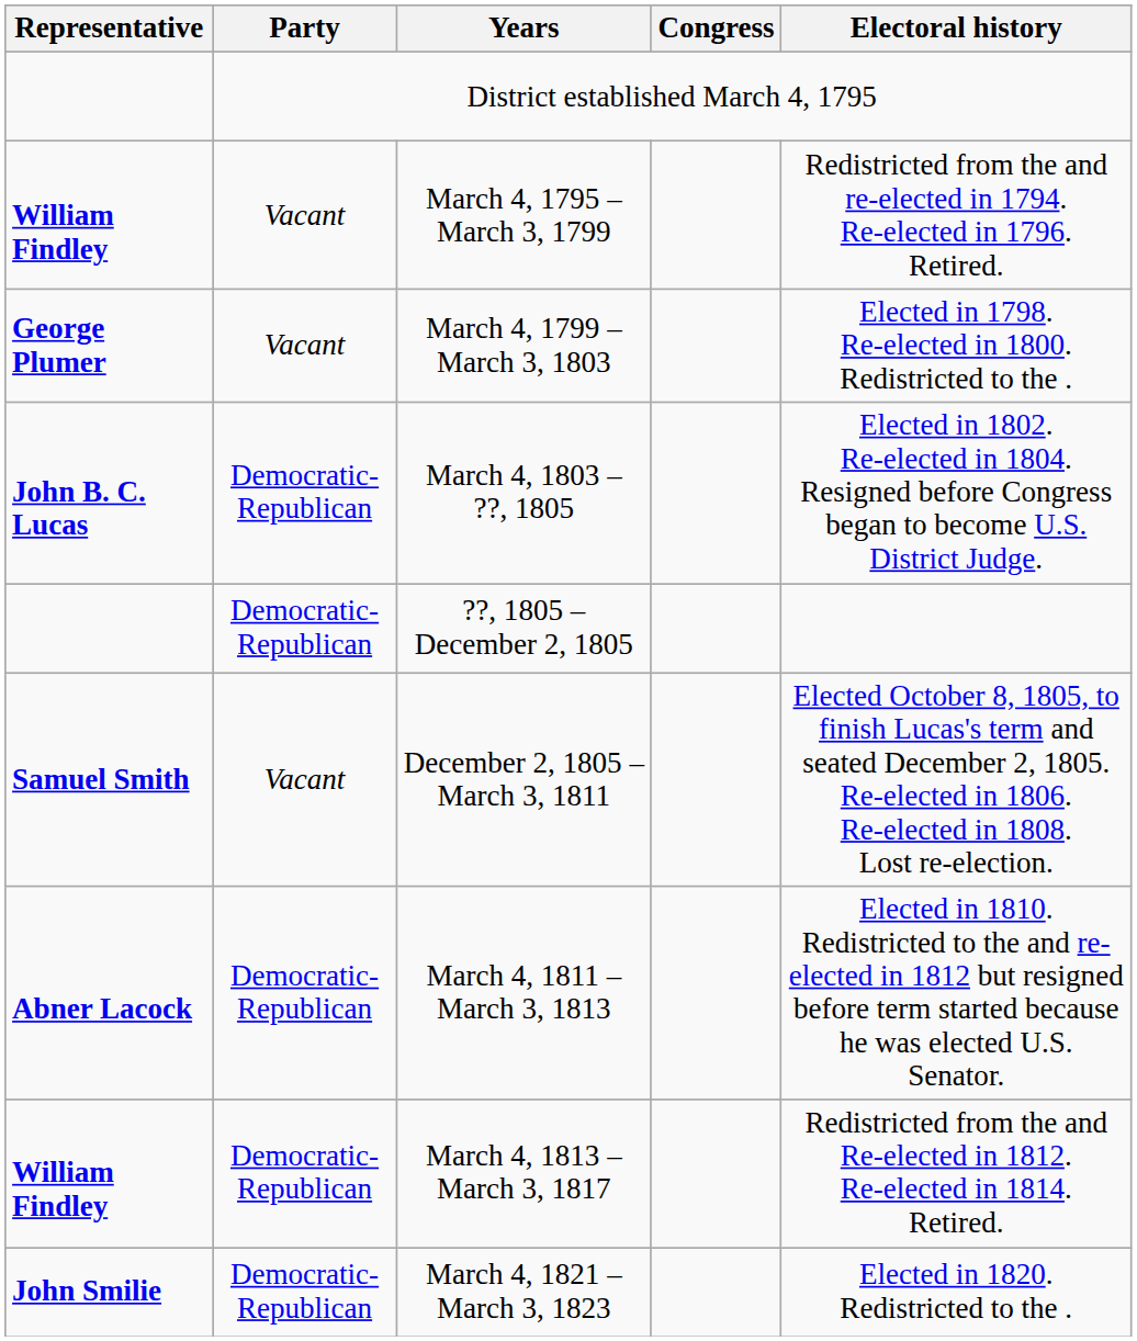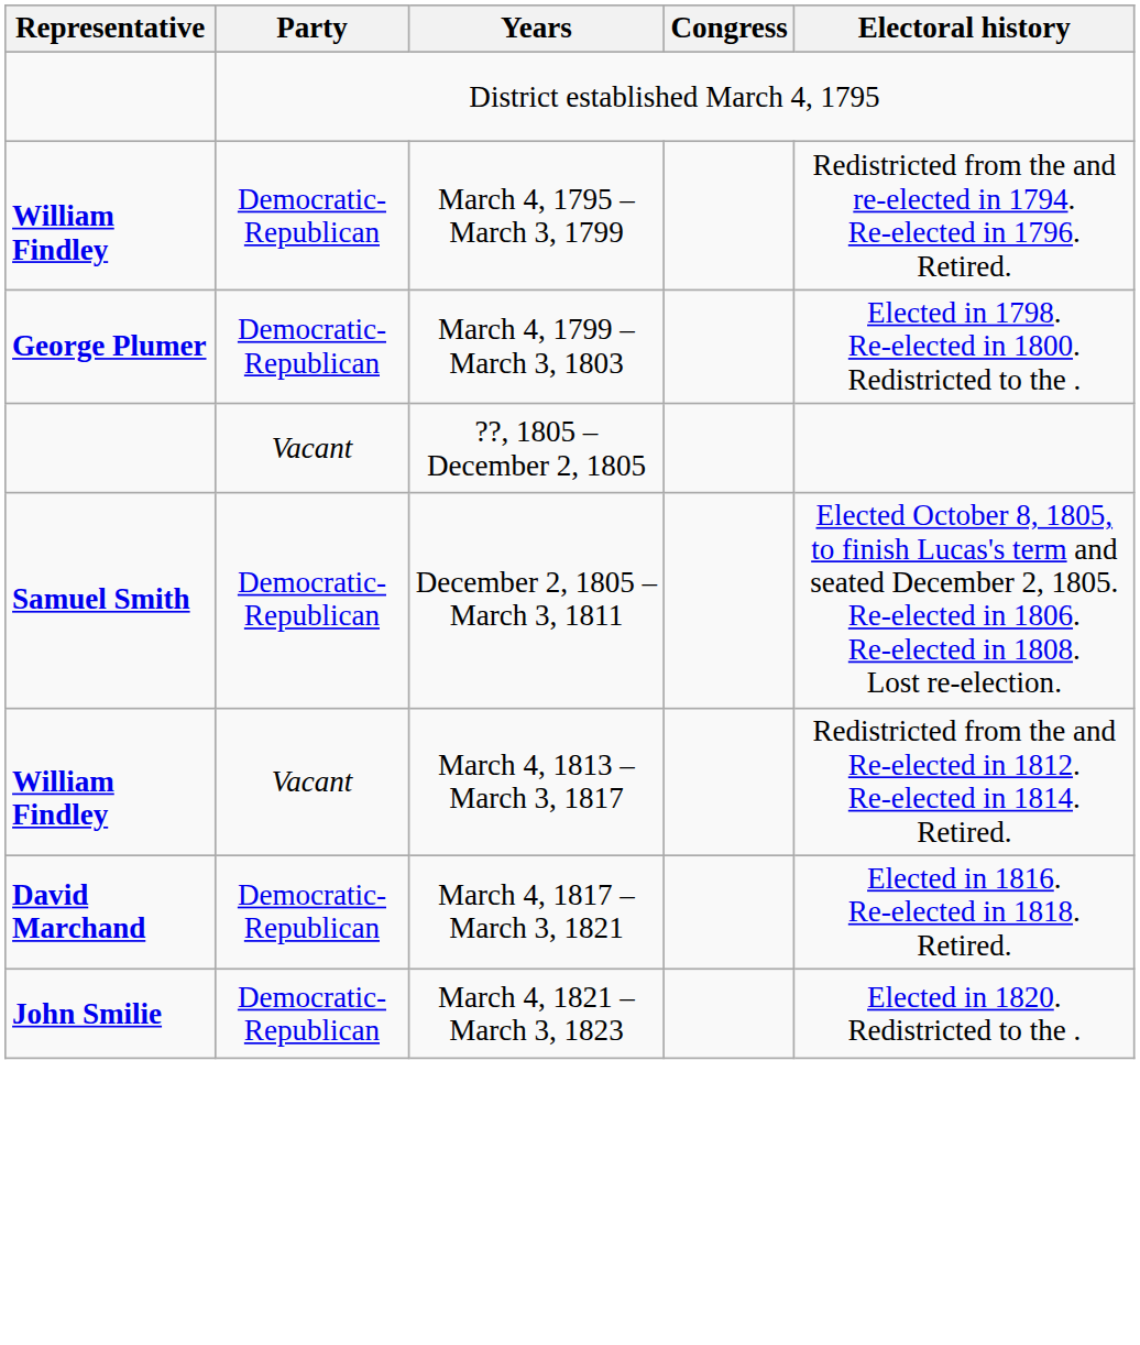March 4, 1795 – March 3, 1799 | Party: Vacant -> Democratic-Republican
March 4, 1799 – March 3, 1803 | Party: Vacant -> Democratic-Republican
- row: John B. C. Lucas | Democratic-Republican | March 4, 1803 – ??, 1805 | Elected in 1802. Re-elected in 1804. Resigned before Congress began to become U.S. District Judge.
??, 1805 – December 2, 1805 | Party: Democratic-Republican -> Vacant
December 2, 1805 – March 3, 1811 | Party: Vacant -> Democratic-Republican
- row: Abner Lacock | Democratic-Republican | March 4, 1811 – March 3, 1813 | Elected in 1810. Redistricted to the and re-elected in 1812 but resigned before term started because he was elected U.S. Senator.
March 4, 1813 – March 3, 1817 | Party: Democratic-Republican -> Vacant
+ row: David Marchand | Democratic-Republican | March 4, 1817 – March 3, 1821 | Elected in 1816. Re-elected in 1818. Retired.
